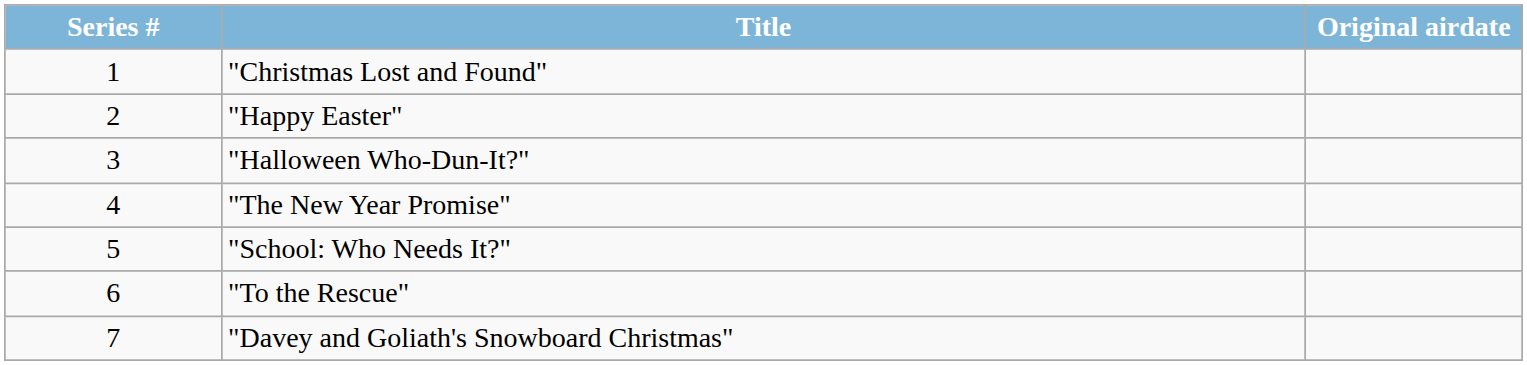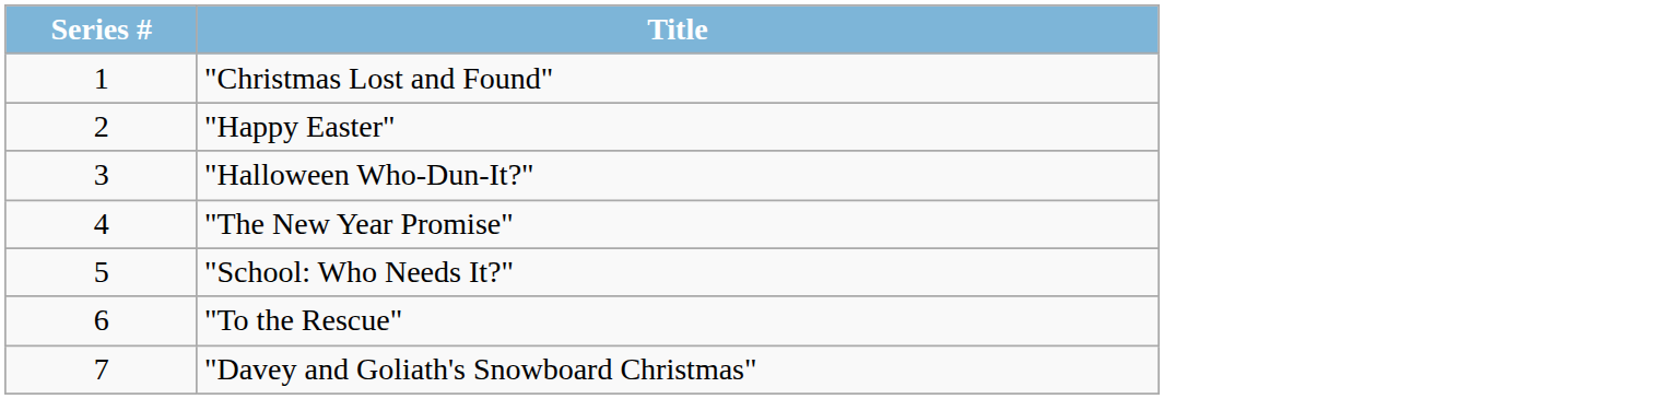- column: Original airdate
